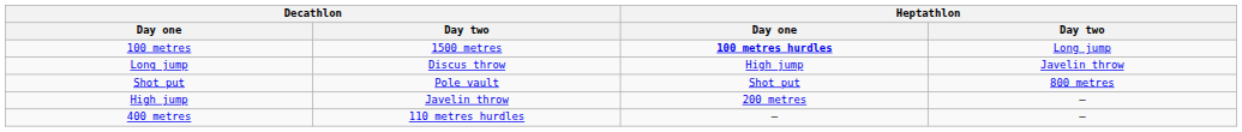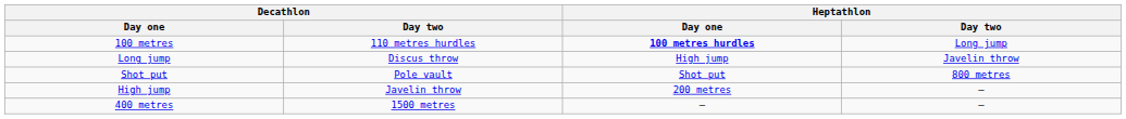100 metres | Decathlon / Day two: 1500 metres -> 110 metres hurdles
400 metres | Decathlon / Day two: 110 metres hurdles -> 1500 metres
